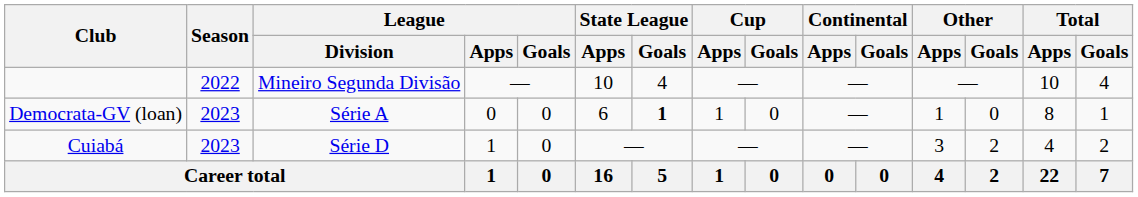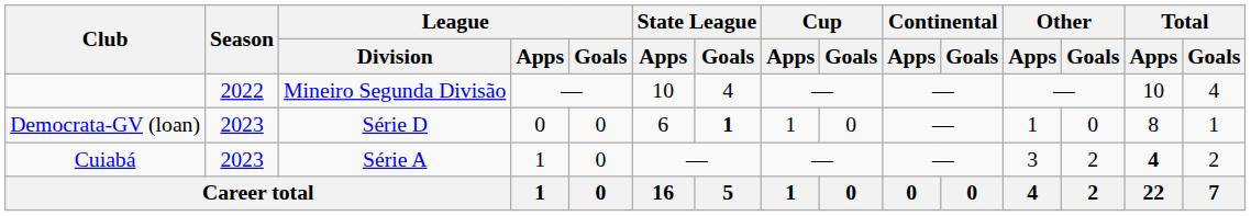Democrata-GV (loan) | League / Division: Série A -> Série D
Cuiabá | League / Division: Série D -> Série A
Cuiabá | Total / Apps: normal -> bold
